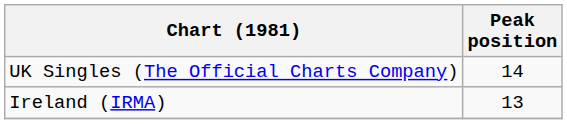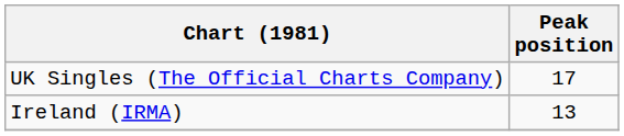UK Singles (The Official Charts Company) | Peak position: 14 -> 17
